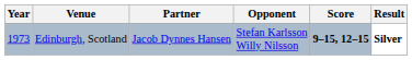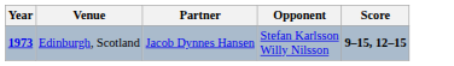- column: Result | Silver
Edinburgh, Scotland | Year: normal -> bold
